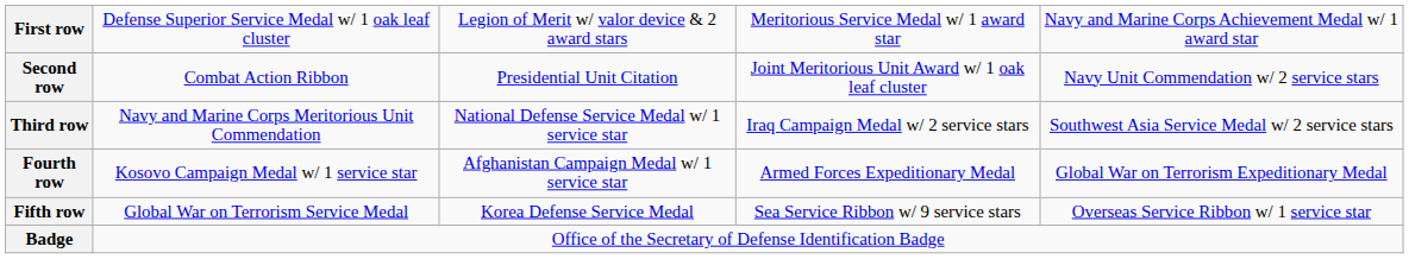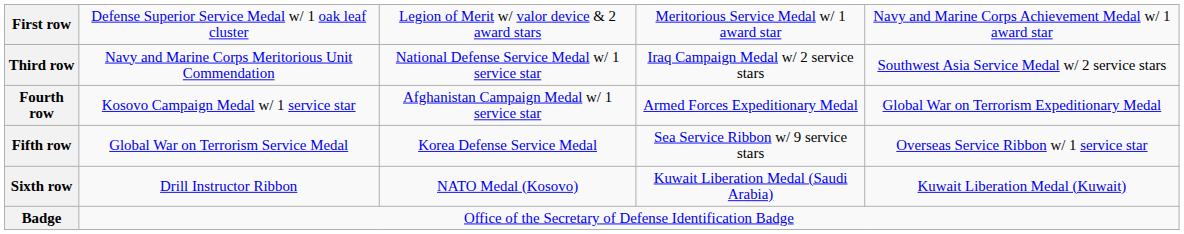- row: Second row | Combat Action Ribbon | Presidential Unit Citation | Joint Meritorious Unit Award w/ 1 oak leaf cluster | Navy Unit Commendation w/ 2 service stars
+ row: Sixth row | Drill Instructor Ribbon | NATO Medal (Kosovo) | Kuwait Liberation Medal (Saudi Arabia) | Kuwait Liberation Medal (Kuwait)
